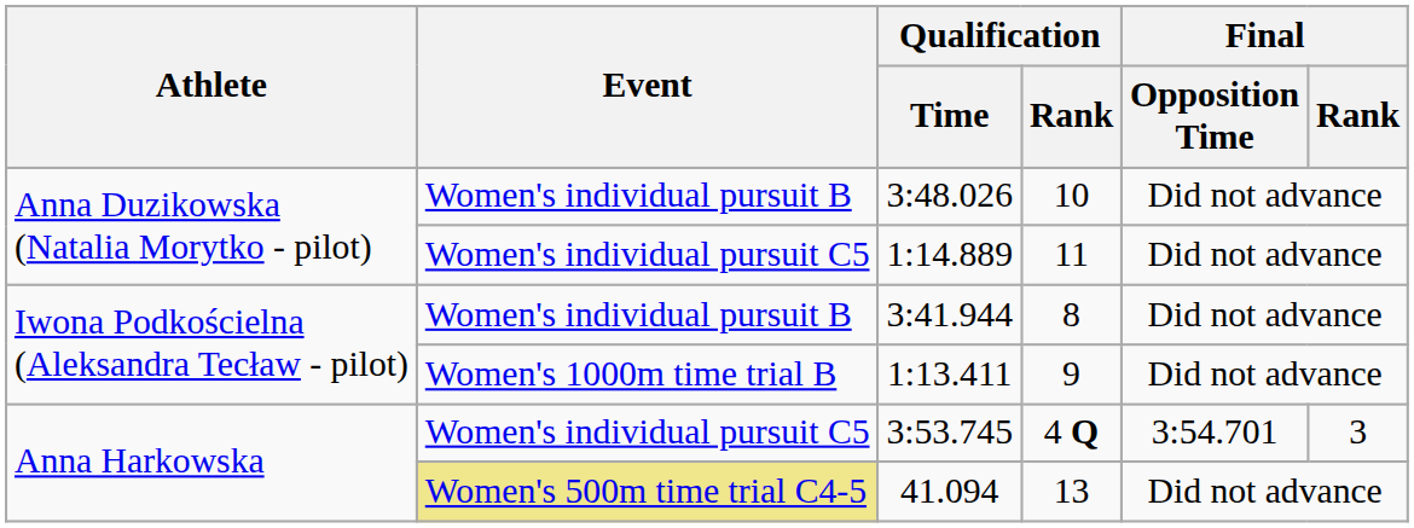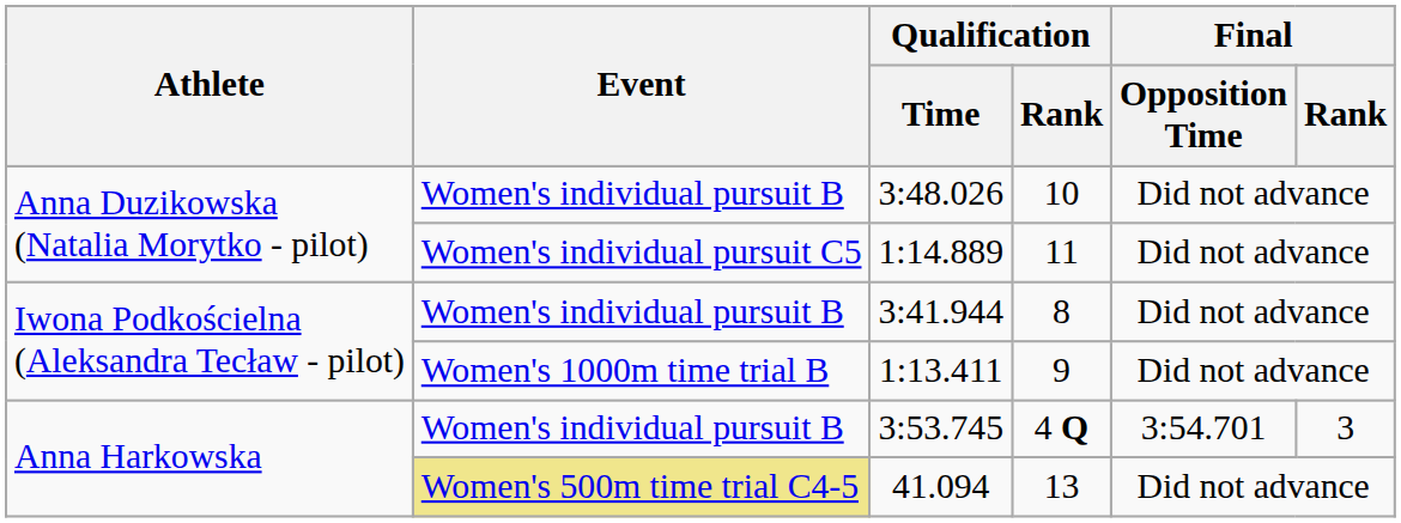3:53.745 | Event: Women's individual pursuit C5 -> Women's individual pursuit B
